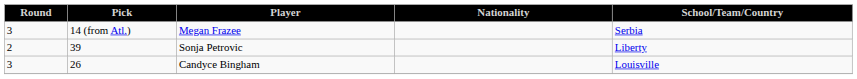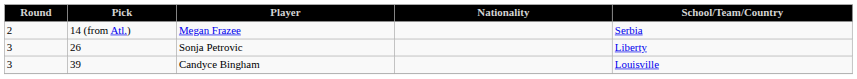Megan Frazee | Round: 3 -> 2
Sonja Petrovic | Round: 2 -> 3
Sonja Petrovic | Pick: 39 -> 26
Candyce Bingham | Pick: 26 -> 39
